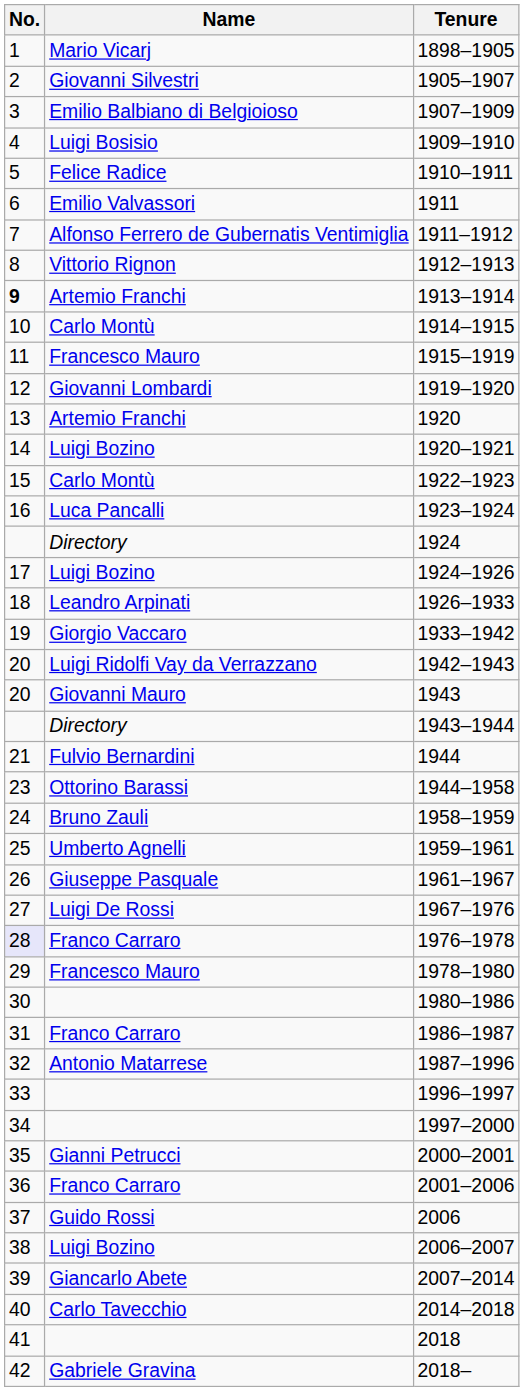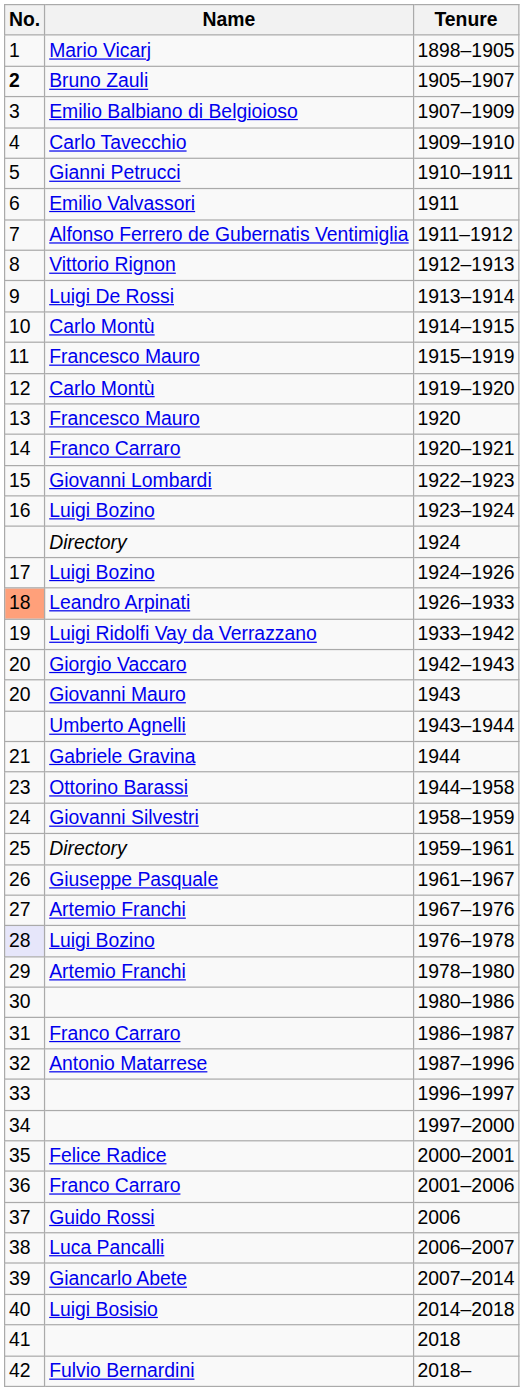1905–1907 | No.: normal -> bold
1905–1907 | Name: Giovanni Silvestri -> Bruno Zauli
1909–1910 | Name: Luigi Bosisio -> Carlo Tavecchio
1910–1911 | Name: Felice Radice -> Gianni Petrucci
1913–1914 | No.: bold -> normal
1913–1914 | Name: Artemio Franchi -> Luigi De Rossi
1919–1920 | Name: Giovanni Lombardi -> Carlo Montù
1920 | Name: Artemio Franchi -> Francesco Mauro
1920–1921 | Name: Luigi Bozino -> Franco Carraro
1922–1923 | Name: Carlo Montù -> Giovanni Lombardi
1923–1924 | Name: Luca Pancalli -> Luigi Bozino
1926–1933 | No.: no background -> lightsalmon background
1933–1942 | Name: Giorgio Vaccaro -> Luigi Ridolfi Vay da Verrazzano
1942–1943 | Name: Luigi Ridolfi Vay da Verrazzano -> Giorgio Vaccaro
1943–1944 | Name: Directory -> Umberto Agnelli
1944 | Name: Fulvio Bernardini -> Gabriele Gravina
1958–1959 | Name: Bruno Zauli -> Giovanni Silvestri
1959–1961 | Name: Umberto Agnelli -> Directory
1967–1976 | Name: Luigi De Rossi -> Artemio Franchi
1976–1978 | Name: Franco Carraro -> Luigi Bozino
1978–1980 | Name: Francesco Mauro -> Artemio Franchi
2000–2001 | Name: Gianni Petrucci -> Felice Radice
2006–2007 | Name: Luigi Bozino -> Luca Pancalli
2014–2018 | Name: Carlo Tavecchio -> Luigi Bosisio
2018– | Name: Gabriele Gravina -> Fulvio Bernardini
